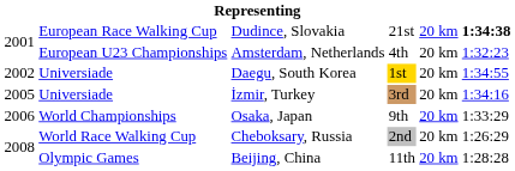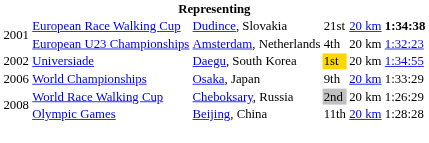- row: 2005 | Universiade | İzmir, Turkey | 3rd | 20 km | 1:34:16
